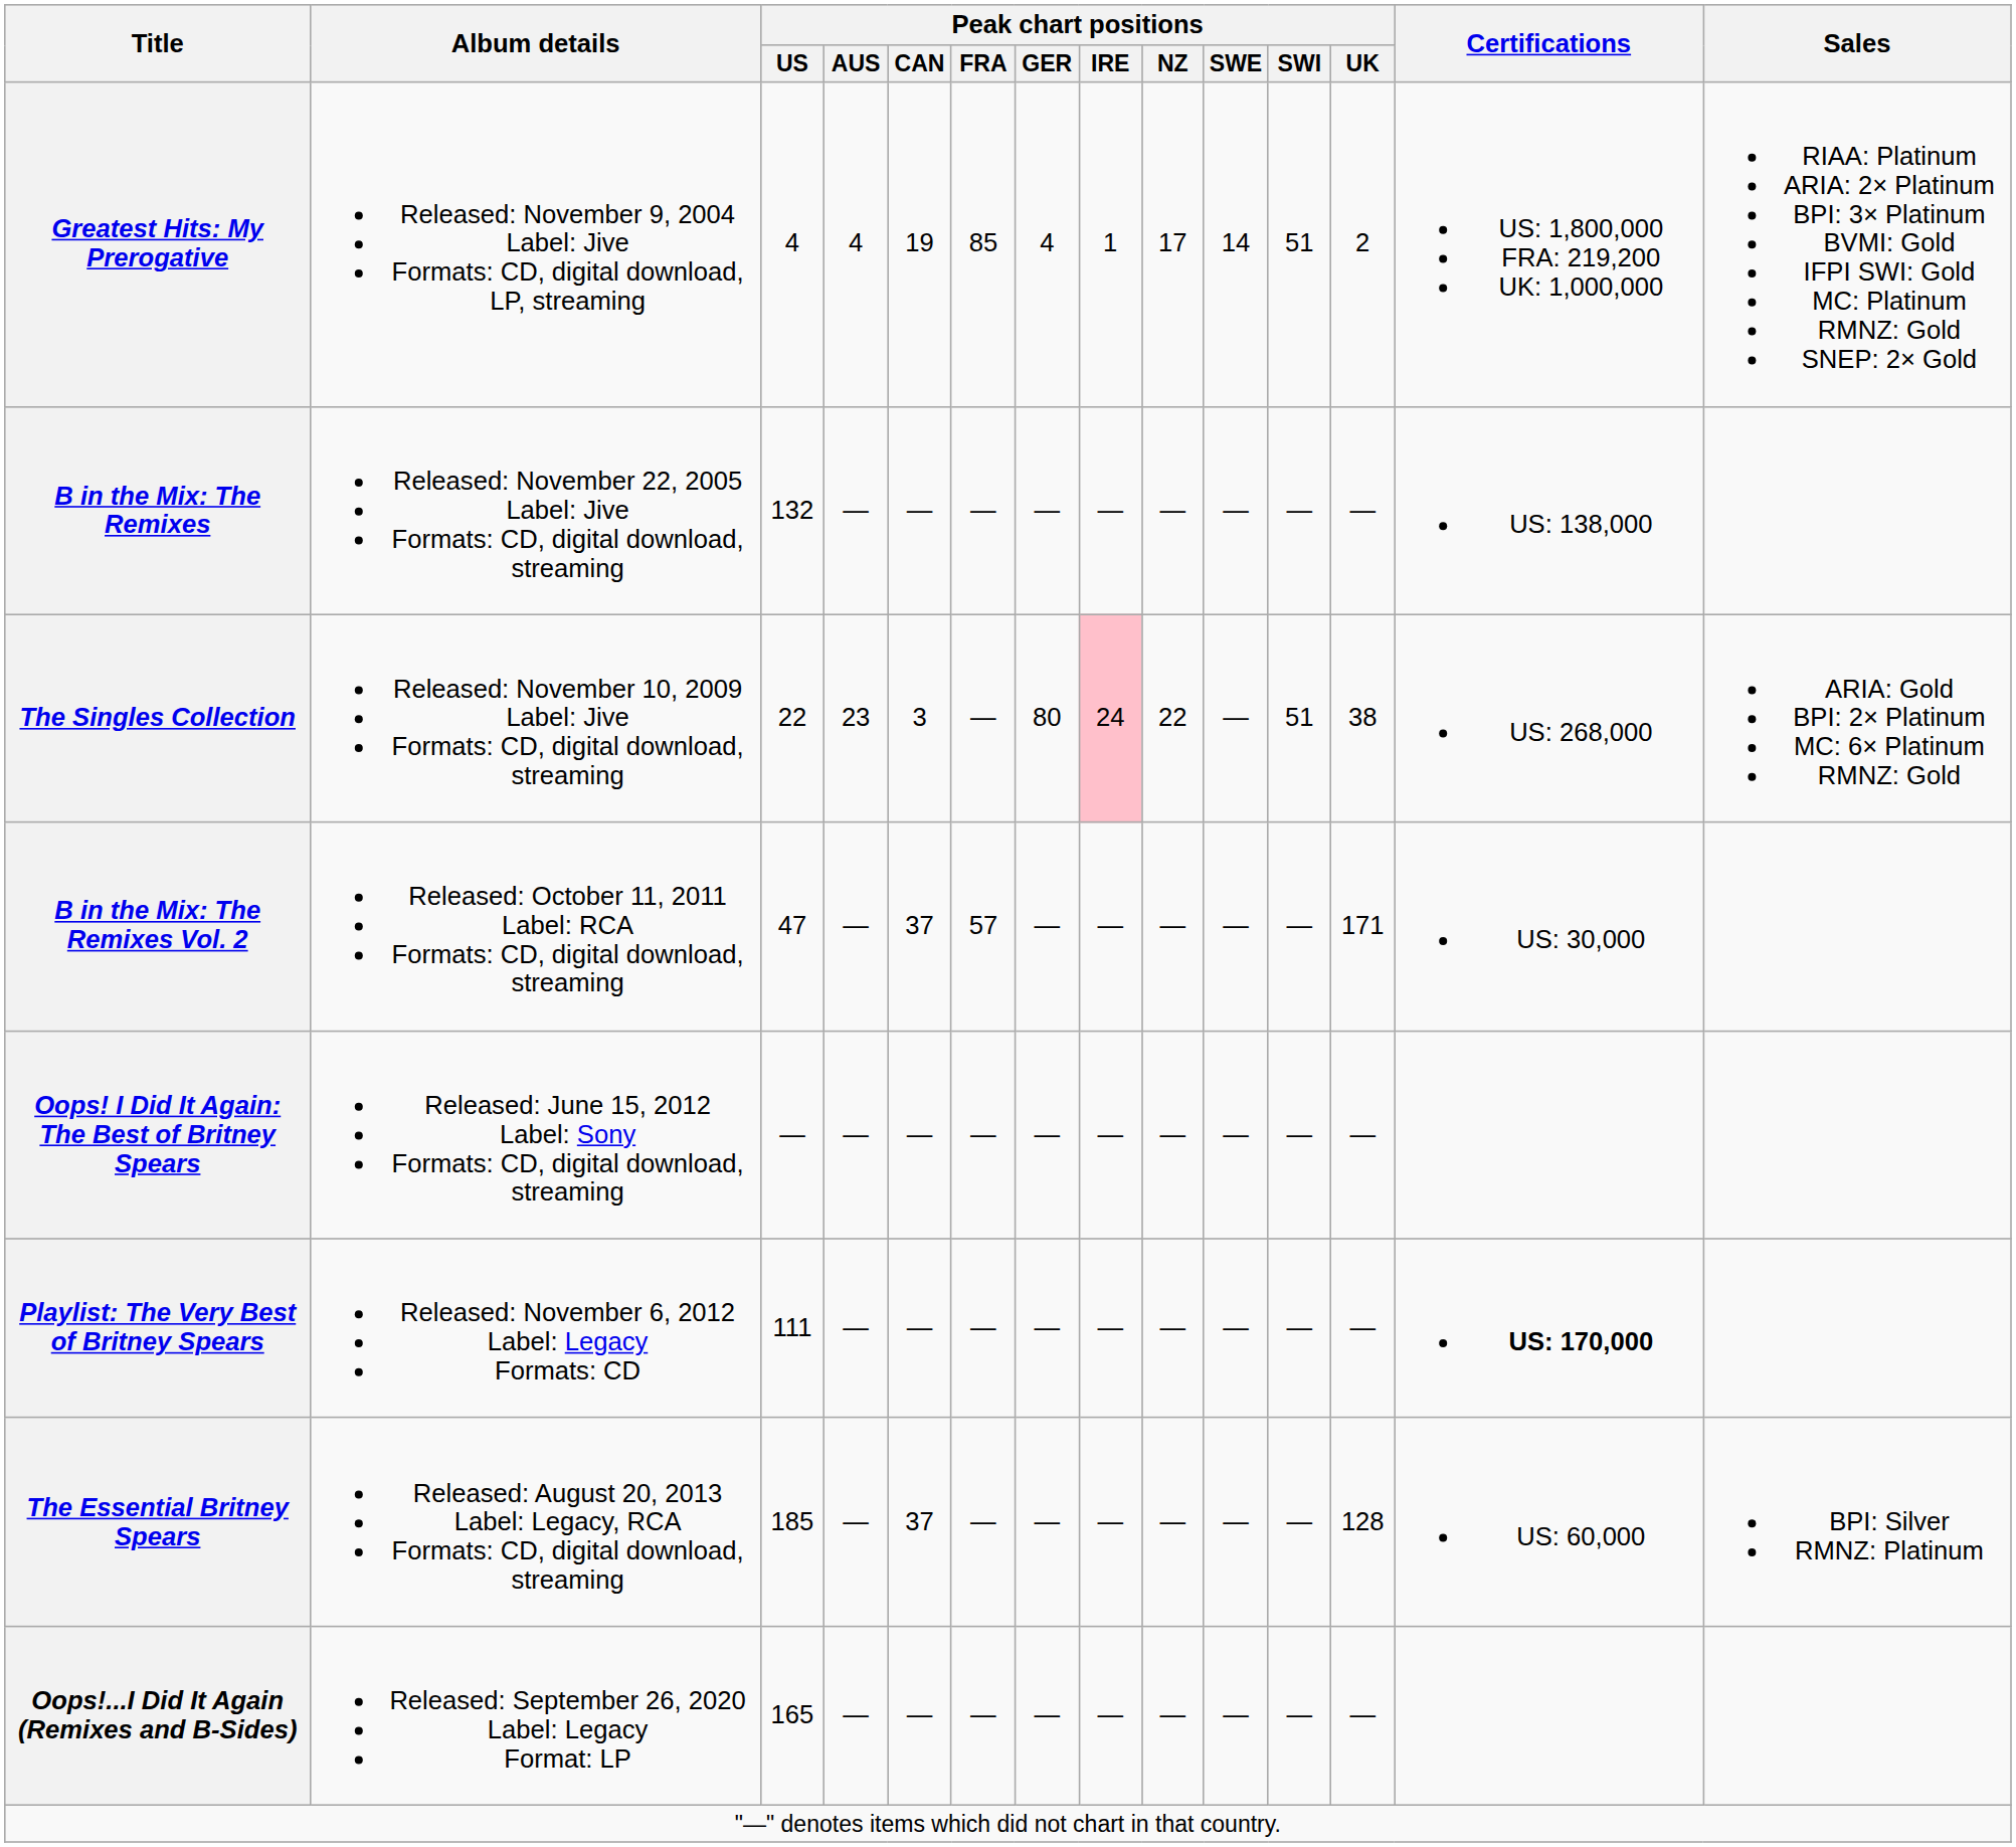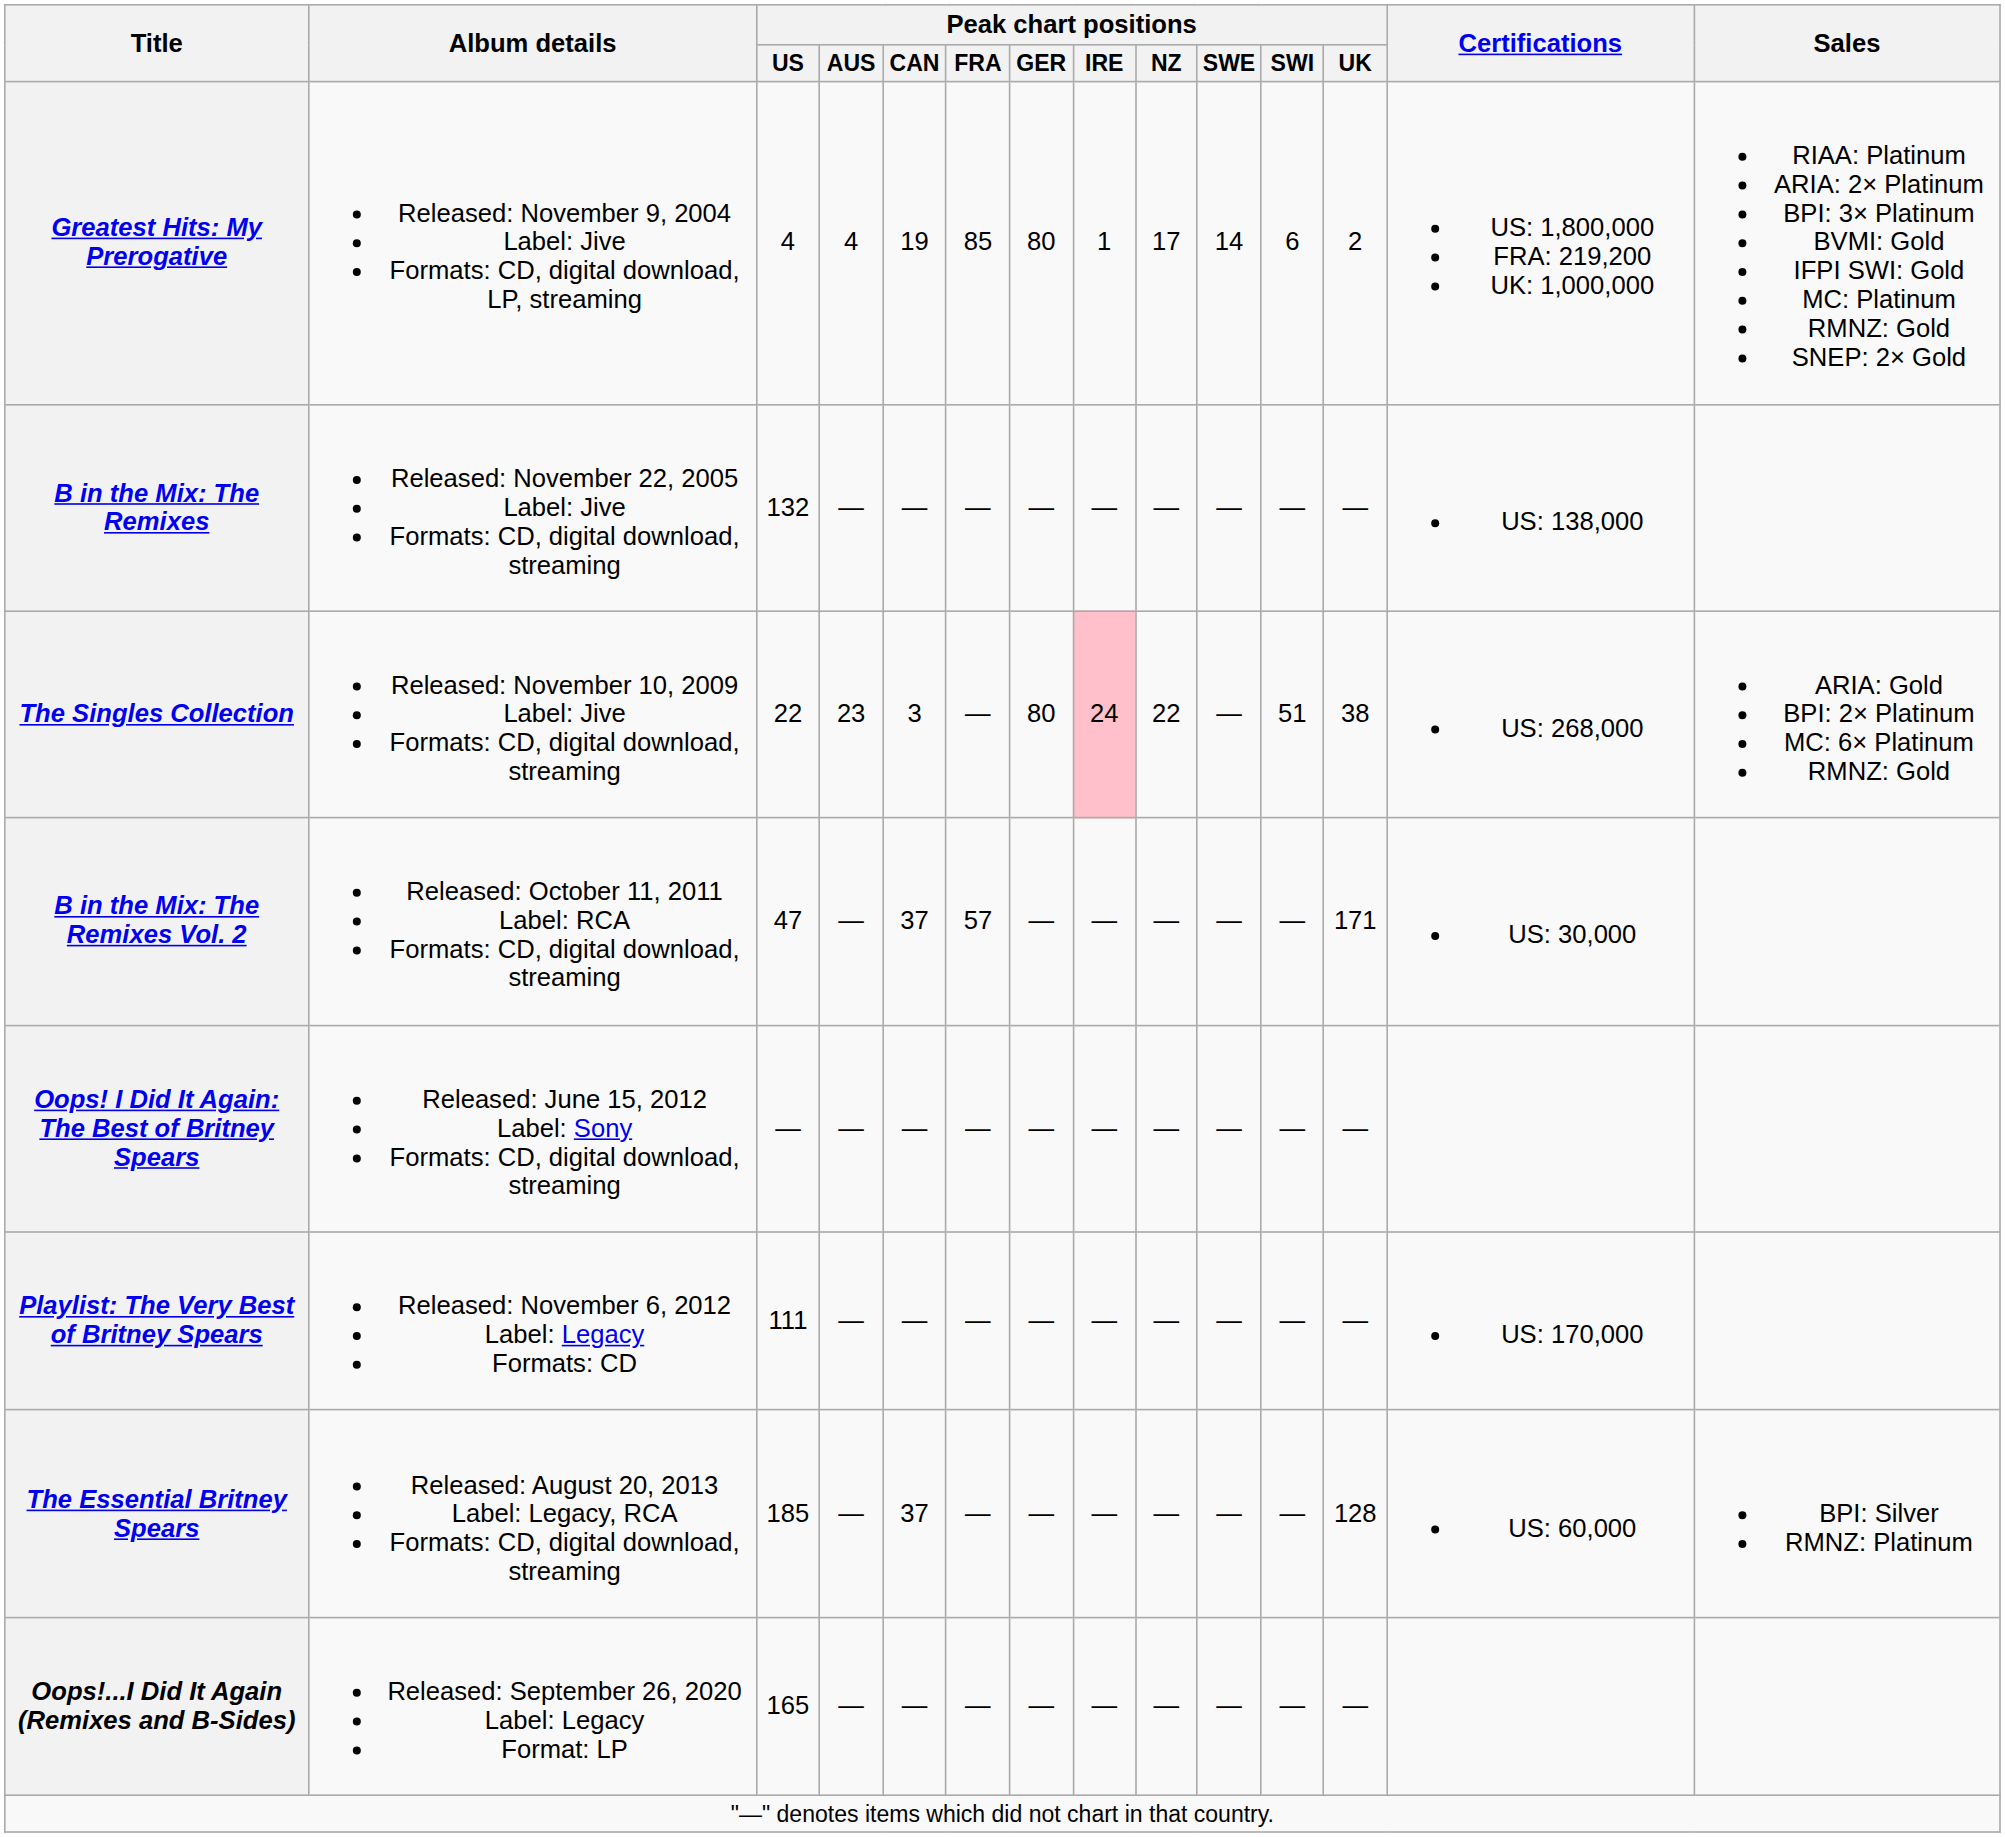Greatest Hits: My Prerogative | Peak chart positions / GER: 4 -> 80
Greatest Hits: My Prerogative | Peak chart positions / SWI: 51 -> 6
Playlist: The Very Best of Britney Spears | Certifications: bold -> normal
